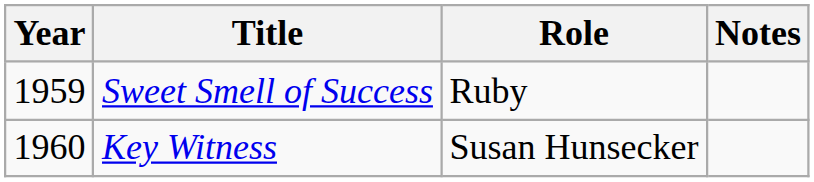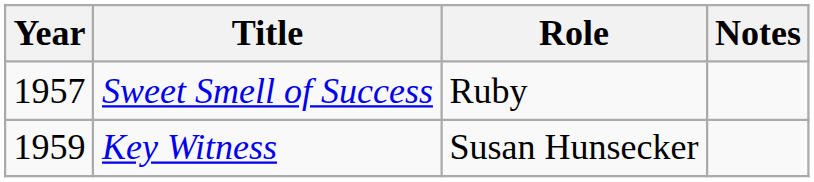Sweet Smell of Success | Year: 1959 -> 1957
Key Witness | Year: 1960 -> 1959
